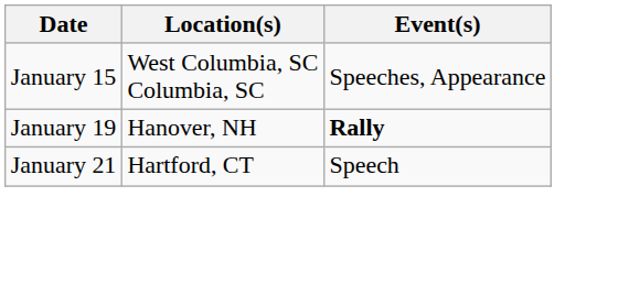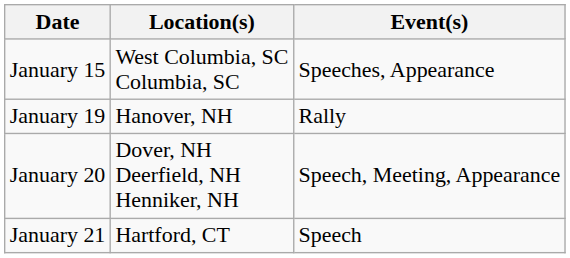January 19 | Event(s): bold -> normal
+ row: January 20 | Dover, NH Deerfield, NH Henniker, NH | Speech, Meeting, Appearance
